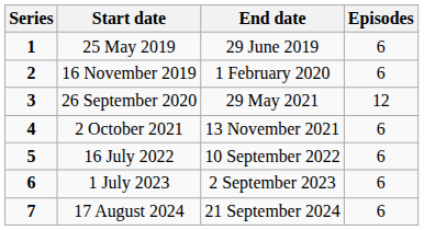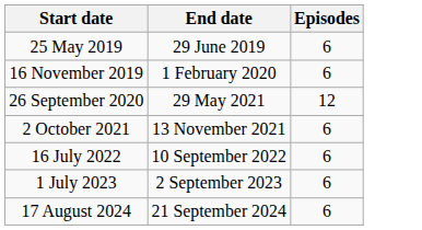- column: Series | 1 | 2 | 3 | 4 | 5 | 6 | 7
